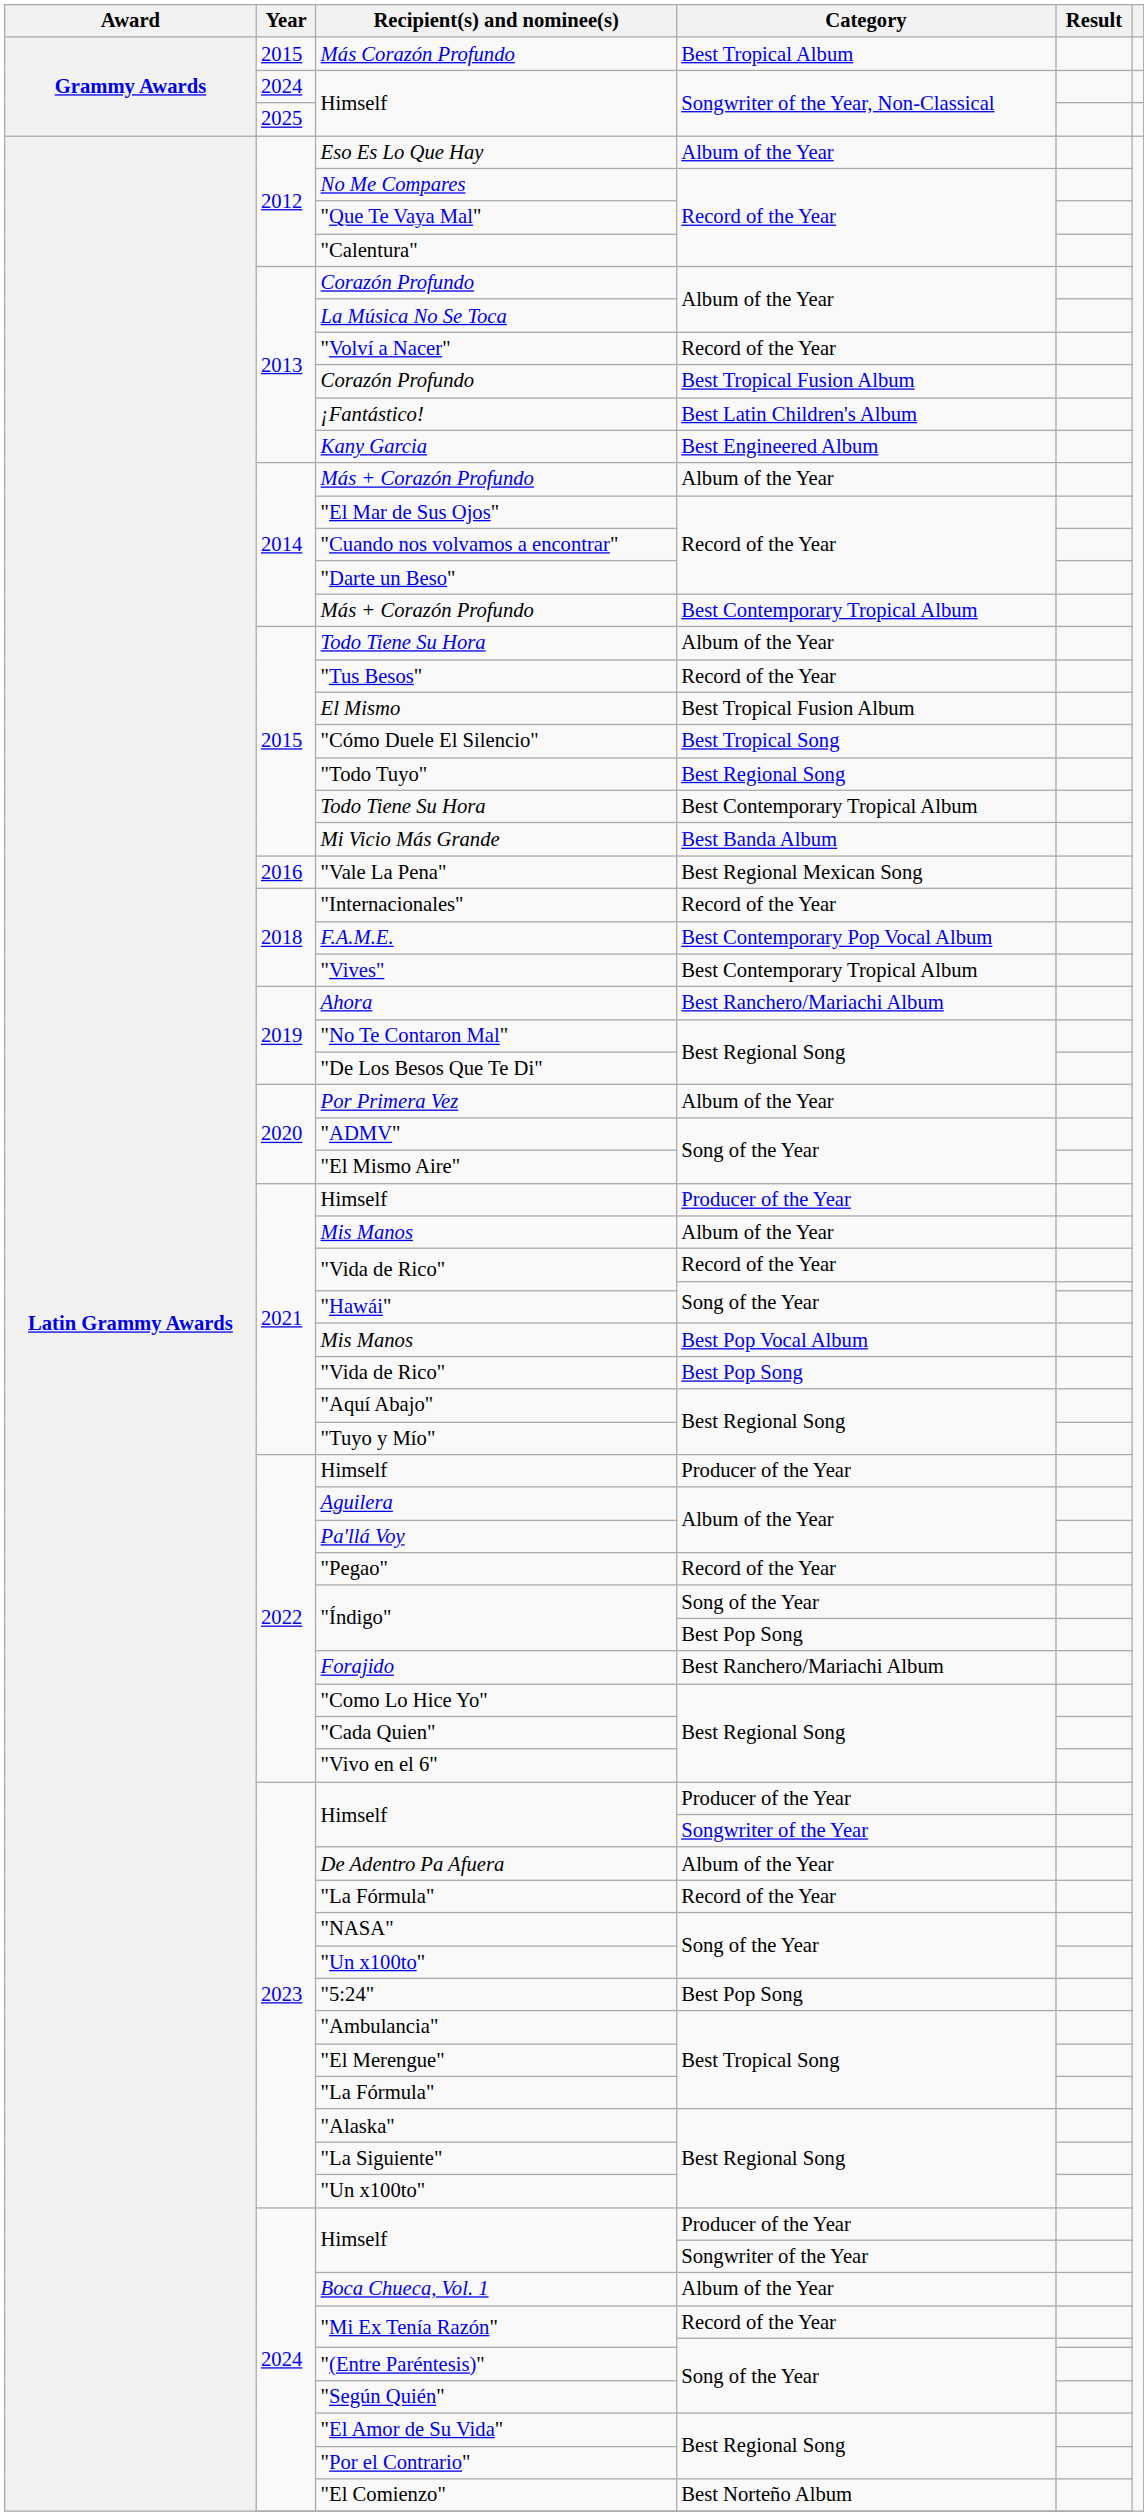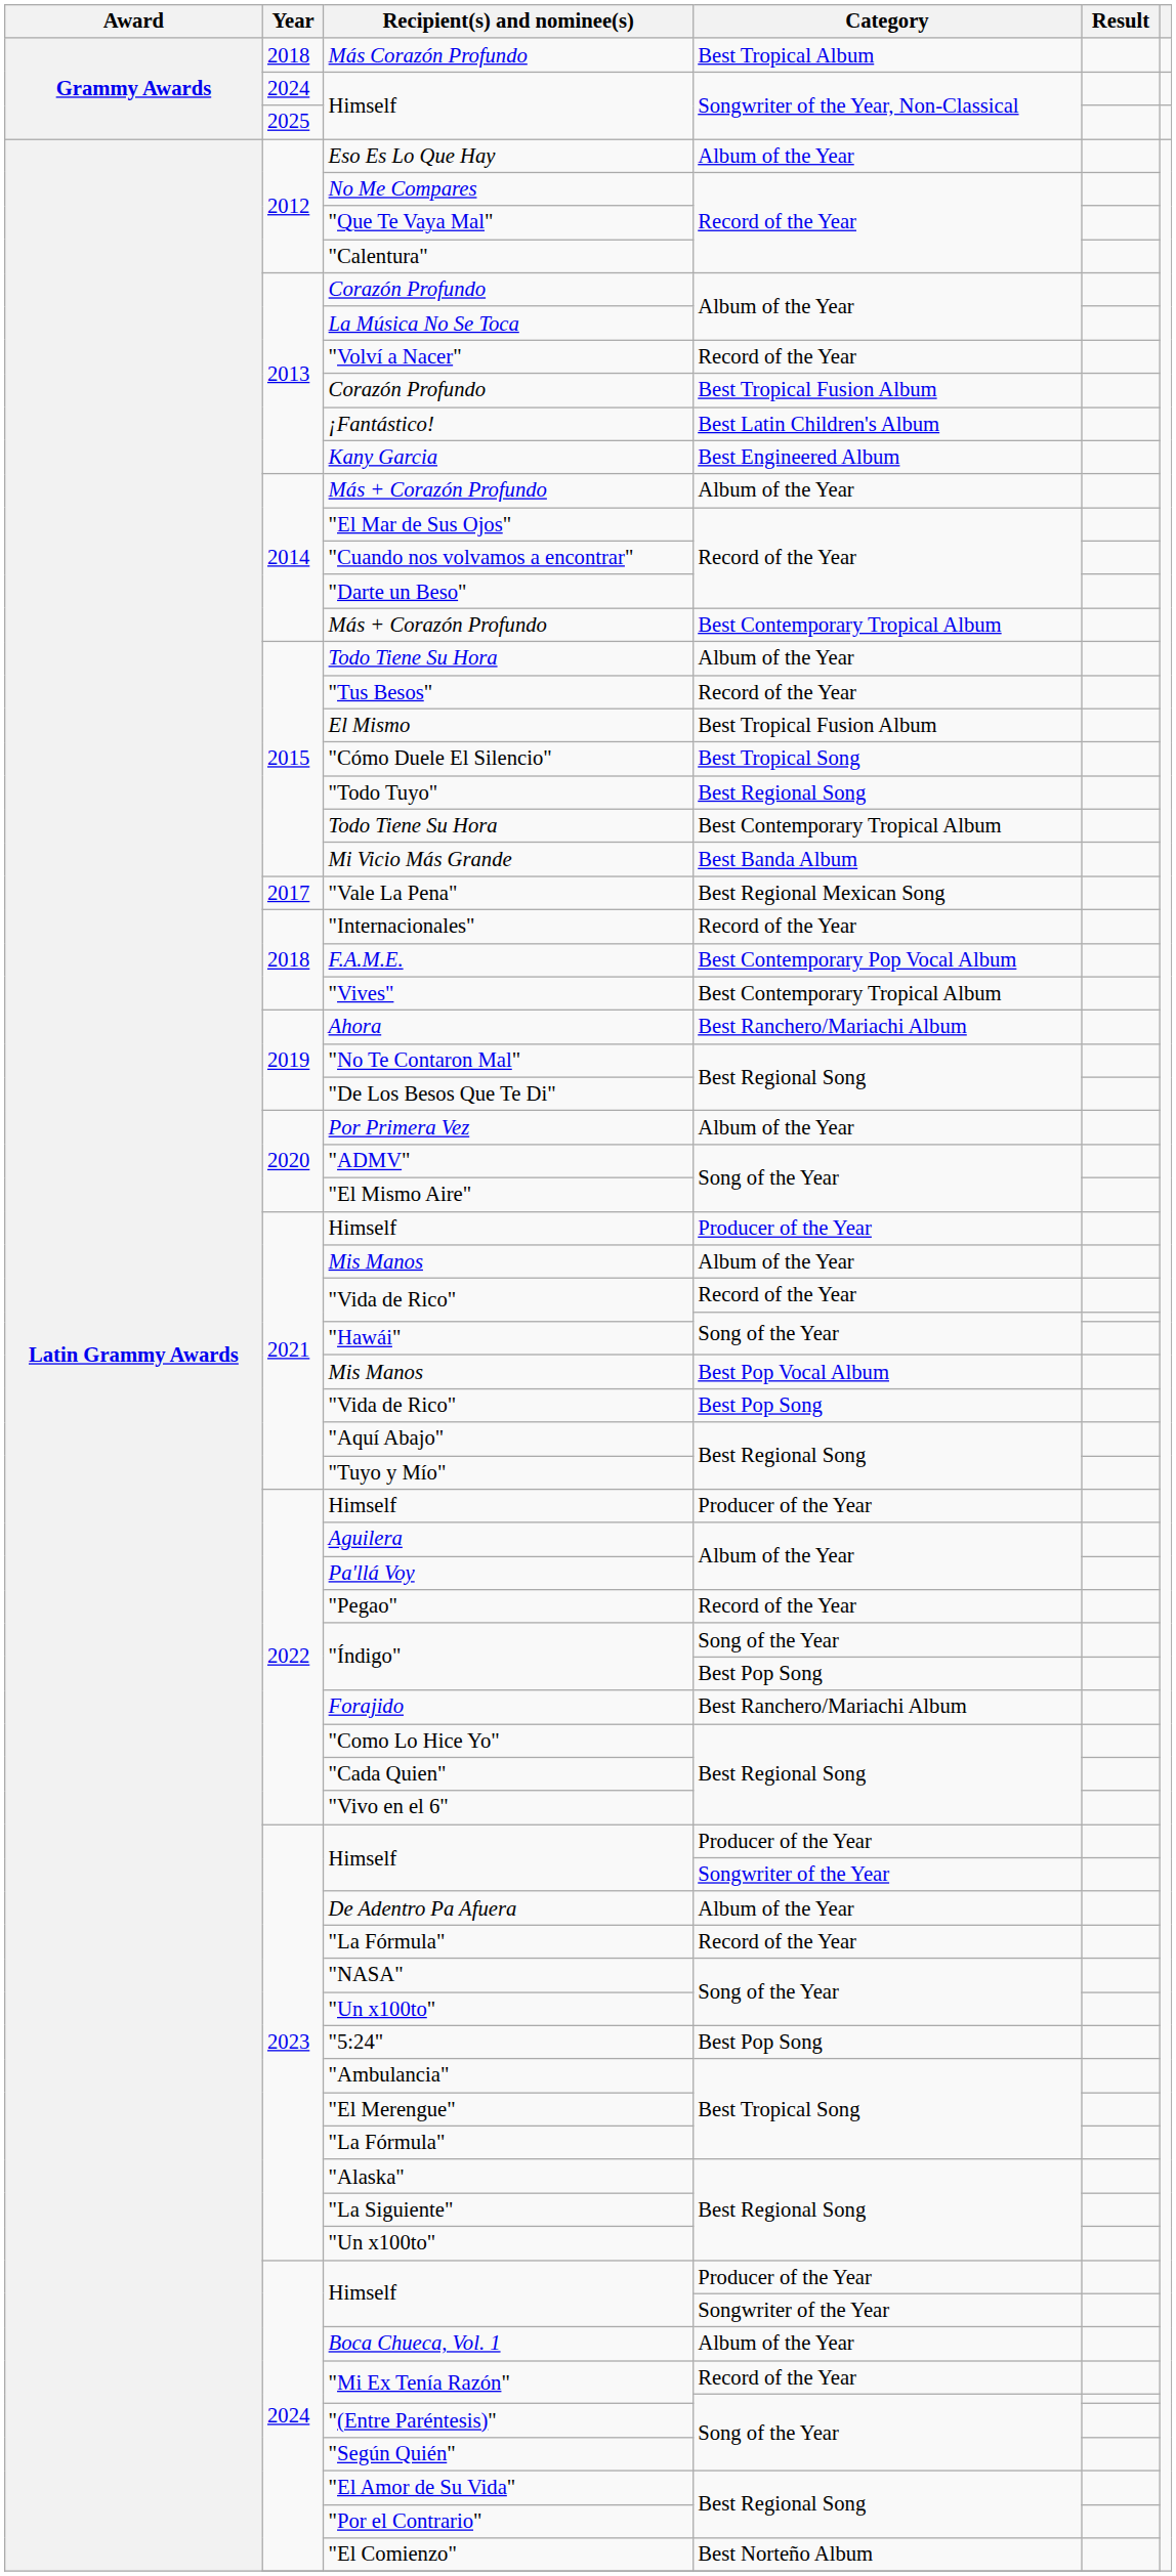Más Corazón Profundo | Year: 2015 -> 2018
"Vale La Pena" | Year: 2016 -> 2017
